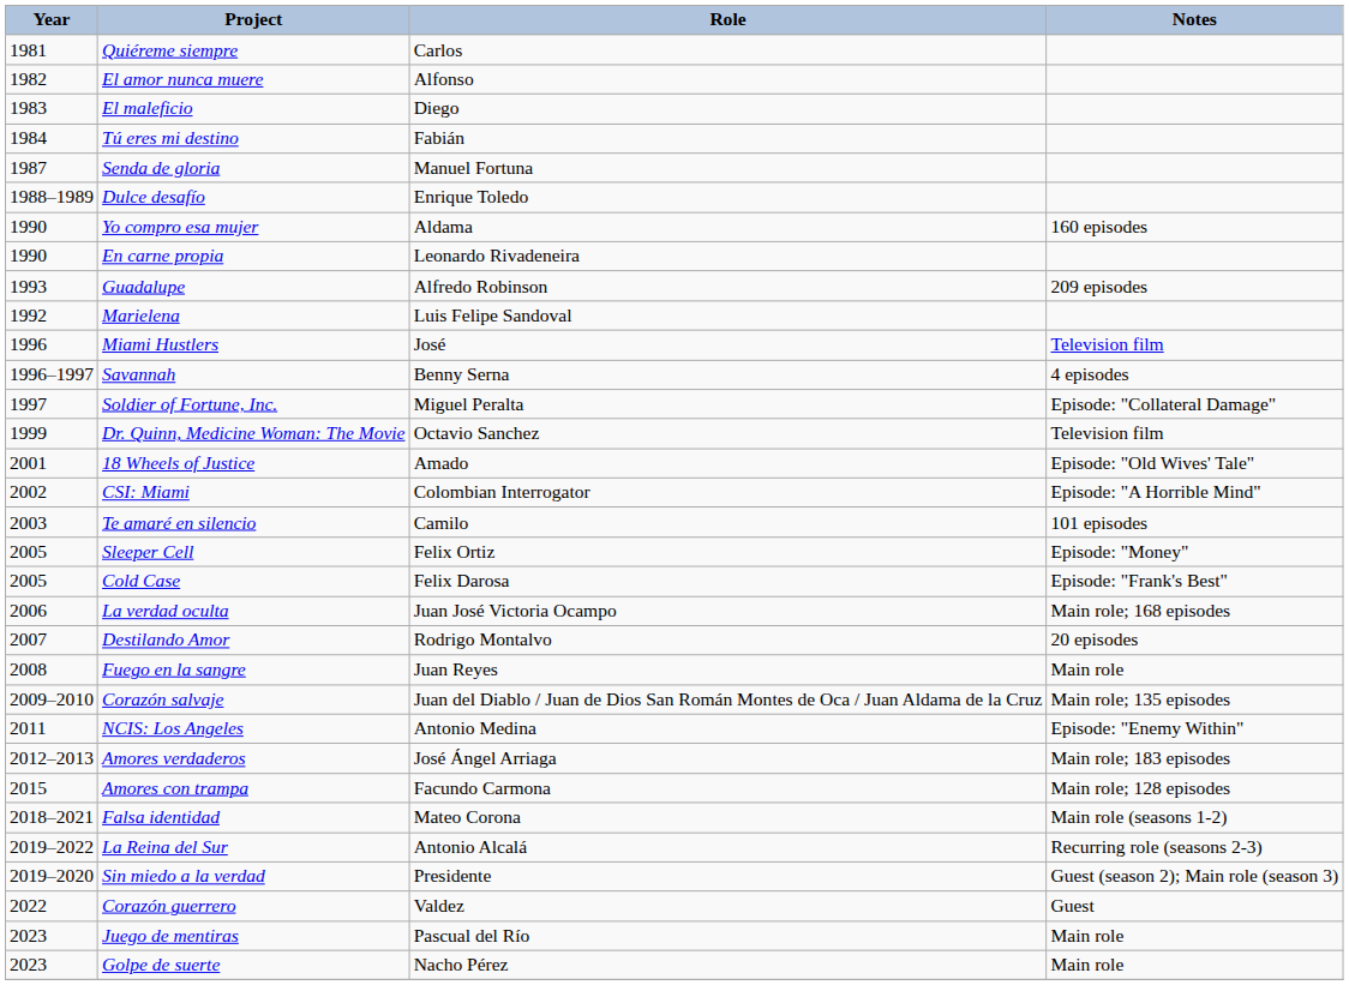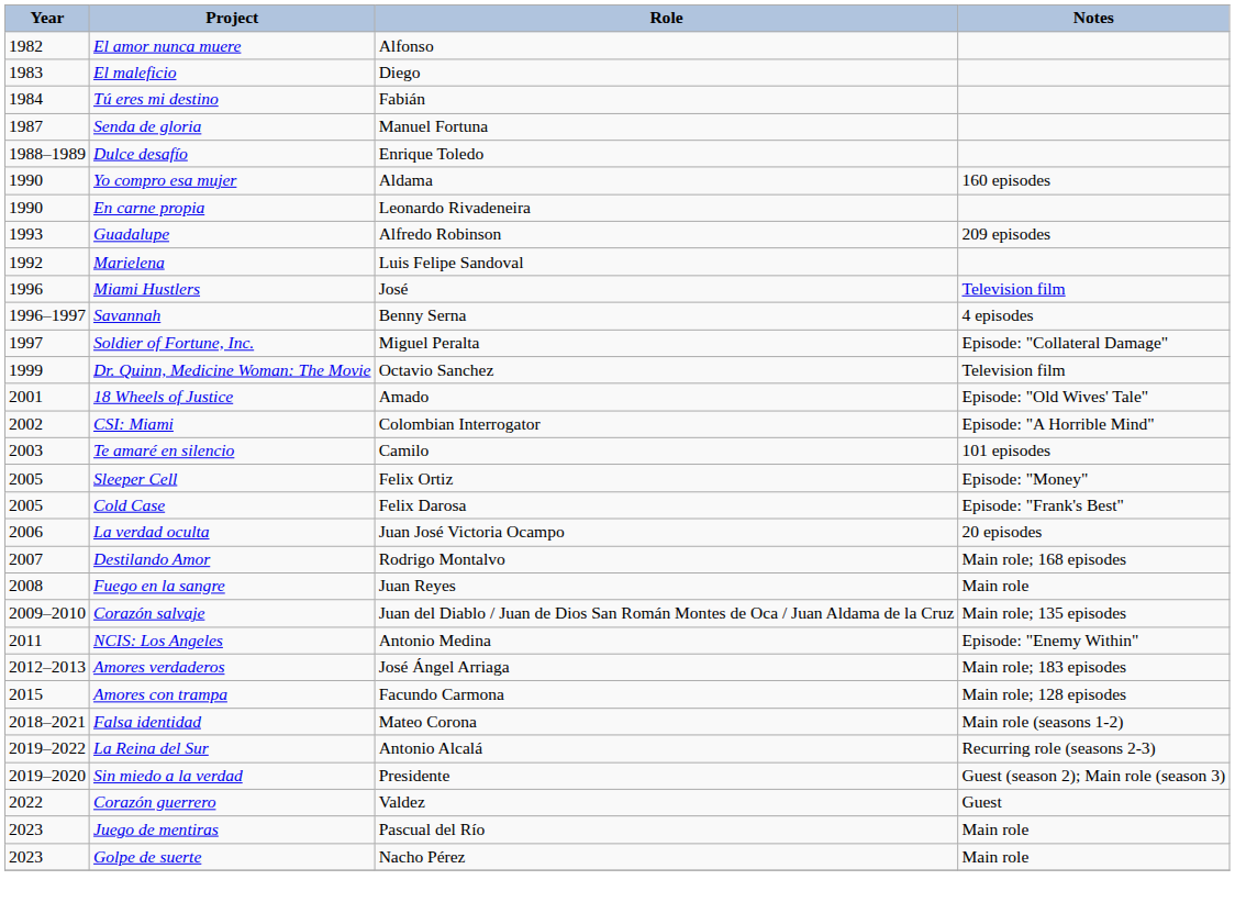- row: 1981 | Quiéreme siempre | Carlos
La verdad oculta | Notes: Main role; 168 episodes -> 20 episodes
Destilando Amor | Notes: 20 episodes -> Main role; 168 episodes
